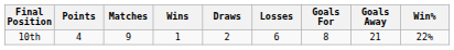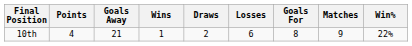columns swapped: Matches <-> Goals Away
